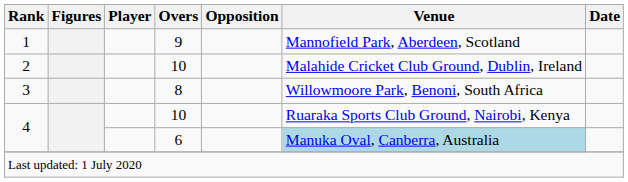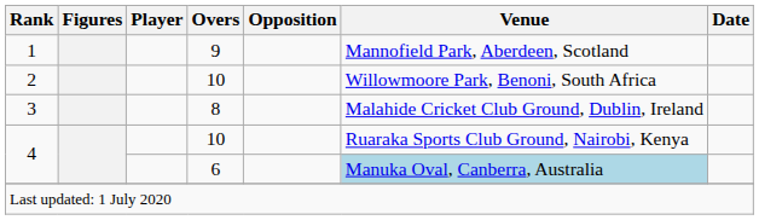2 | Venue: Malahide Cricket Club Ground, Dublin, Ireland -> Willowmoore Park, Benoni, South Africa
3 | Venue: Willowmoore Park, Benoni, South Africa -> Malahide Cricket Club Ground, Dublin, Ireland
